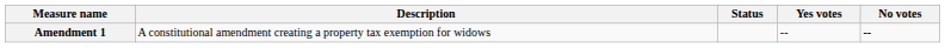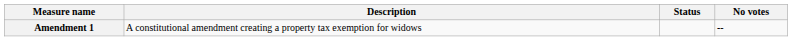- column: Yes votes | --
